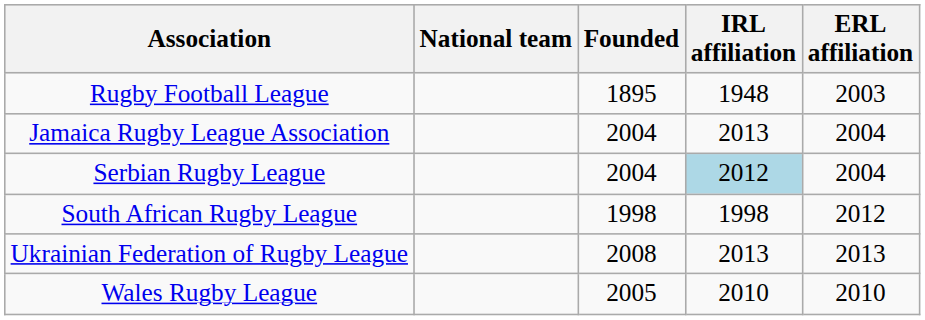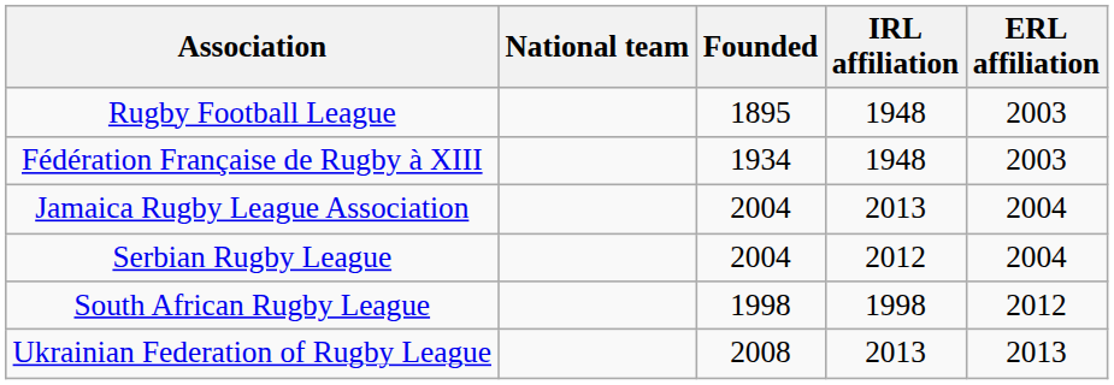+ row: Fédération Française de Rugby à XIII | 1934 | 1948 | 2003
Serbian Rugby League | IRL affiliation: lightblue background -> no background
- row: Wales Rugby League | 2005 | 2010 | 2010
